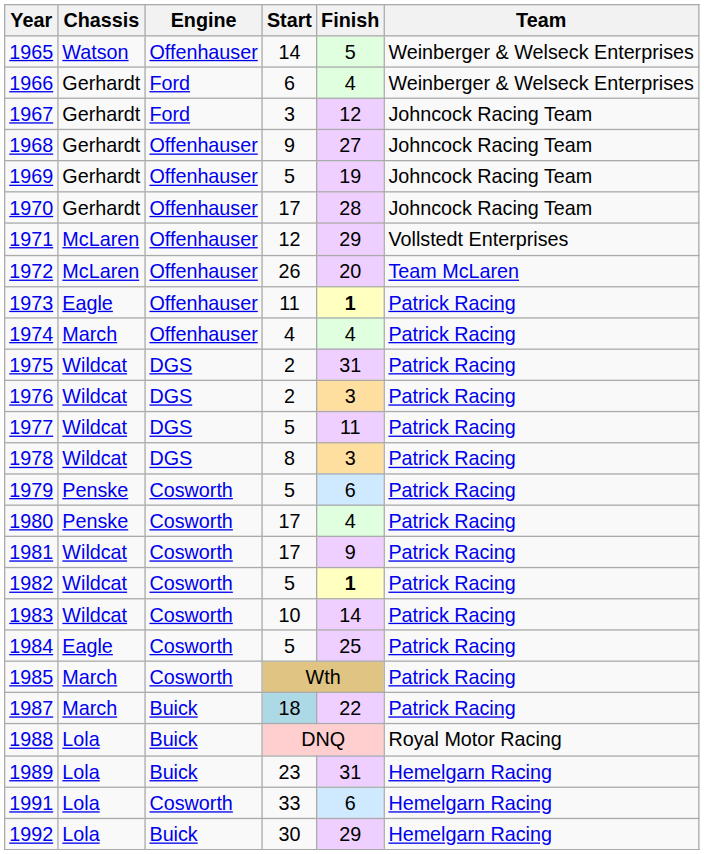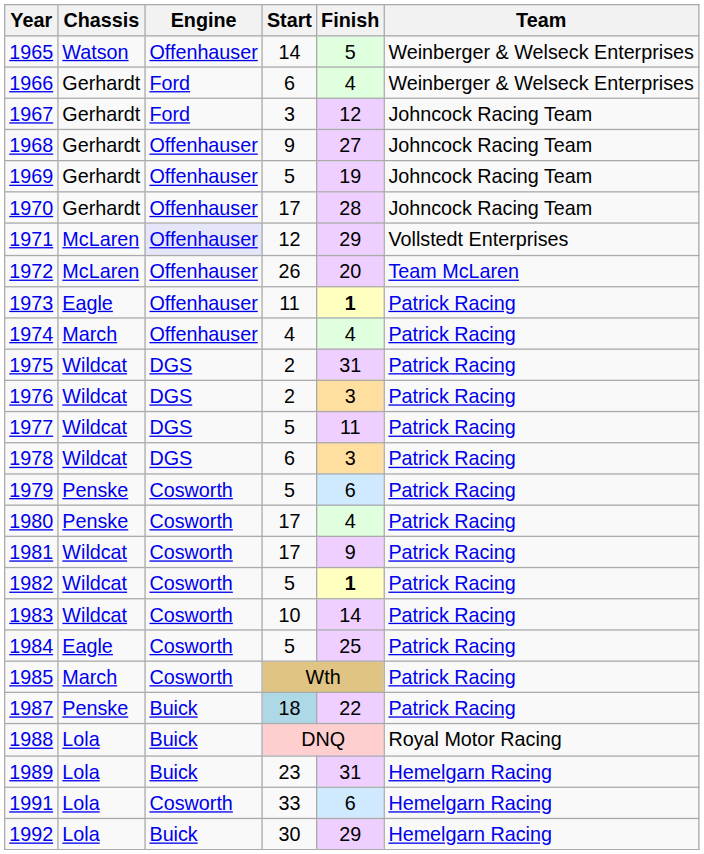1971 | Engine: no background -> lavender background
1978 | Start: 8 -> 6
1987 | Chassis: March -> Penske
